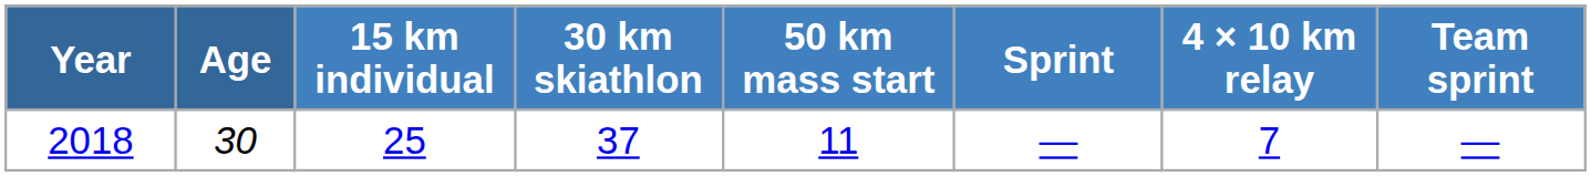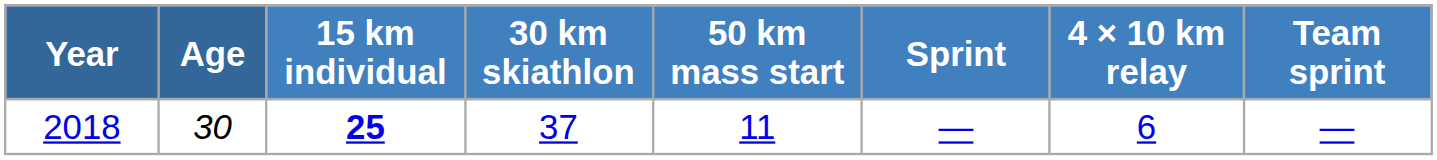2018 | 15 km individual: normal -> bold
2018 | 4 × 10 km relay: 7 -> 6
